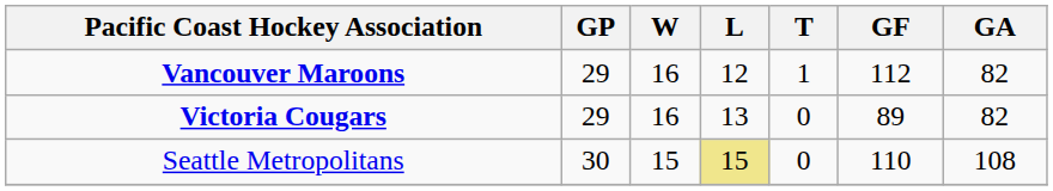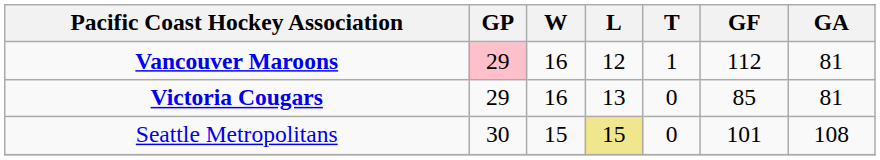Vancouver Maroons | GP: no background -> pink background
Vancouver Maroons | GA: 82 -> 81
Victoria Cougars | GF: 89 -> 85
Victoria Cougars | GA: 82 -> 81
Seattle Metropolitans | GF: 110 -> 101
